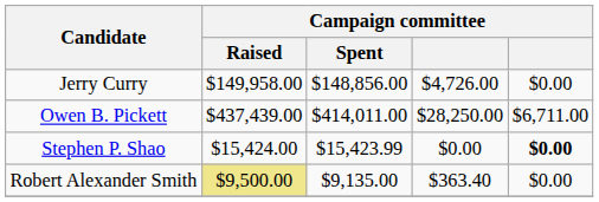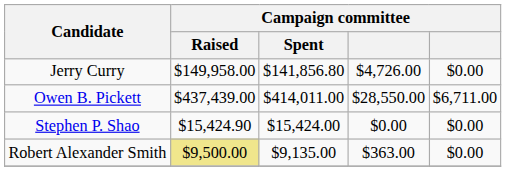Jerry Curry | Campaign committee / Spent: $148,856.00 -> $141,856.80
Owen B. Pickett | column 4: $28,250.00 -> $28,550.00
Stephen P. Shao | Campaign committee / Raised: $15,424.00 -> $15,424.90
Stephen P. Shao | Campaign committee / Spent: $15,423.99 -> $15,424.00
Stephen P. Shao | column 5: bold -> normal
Robert Alexander Smith | column 4: $363.40 -> $363.00
